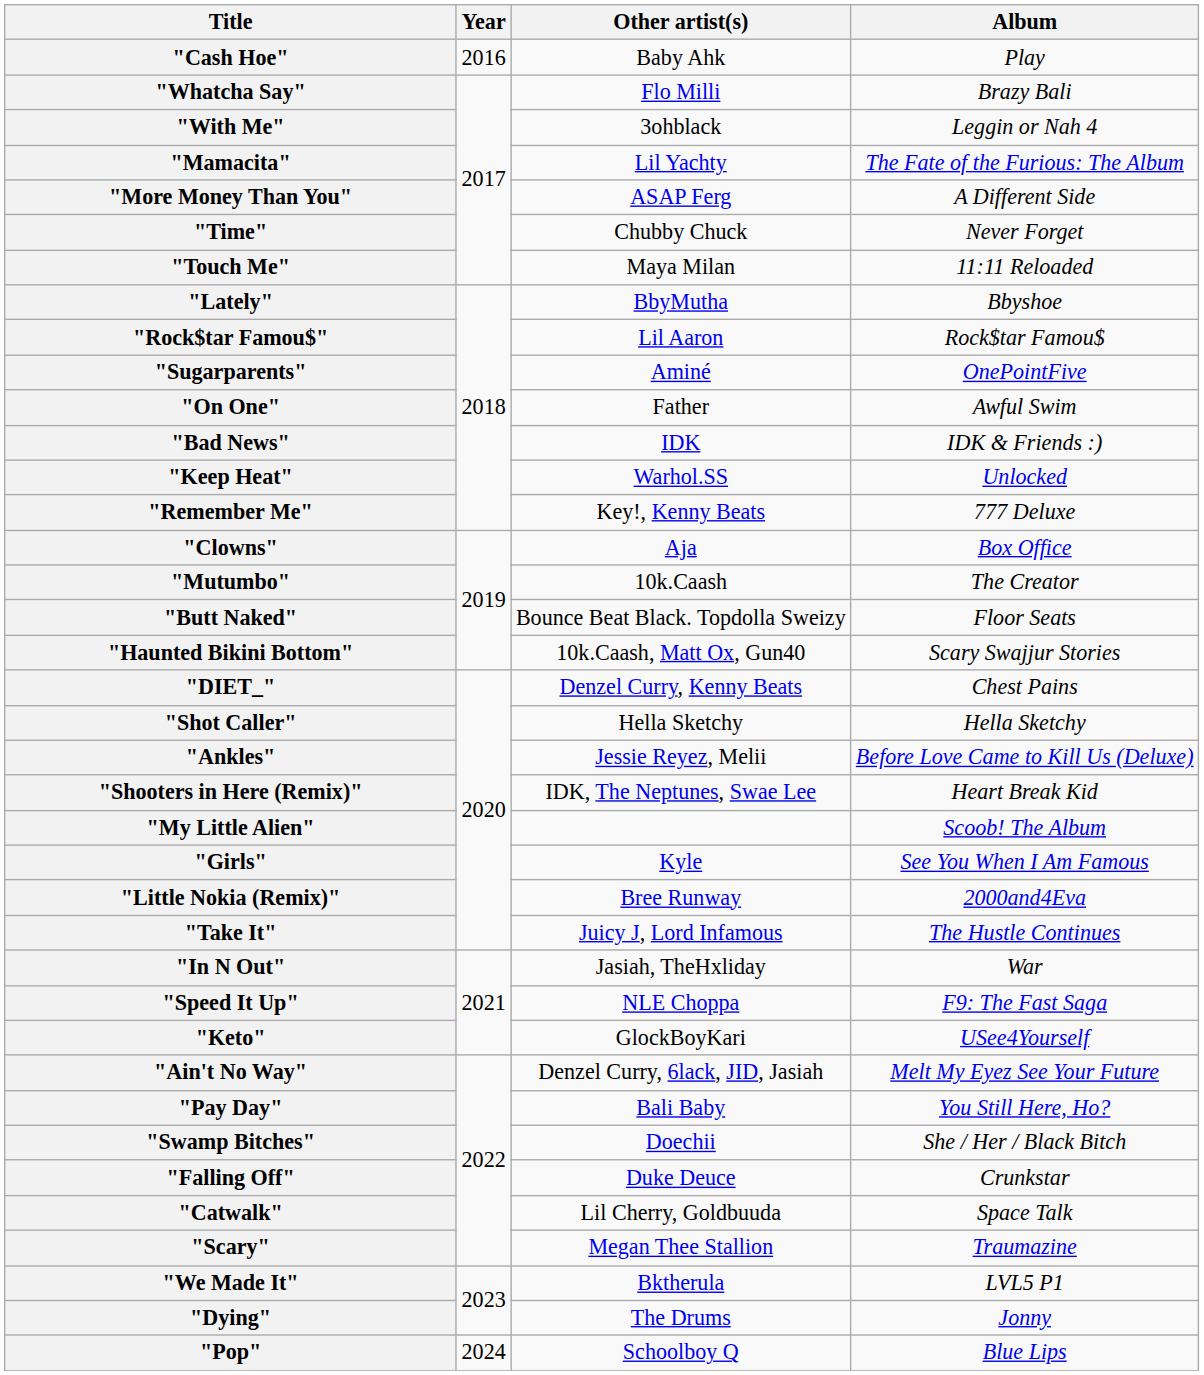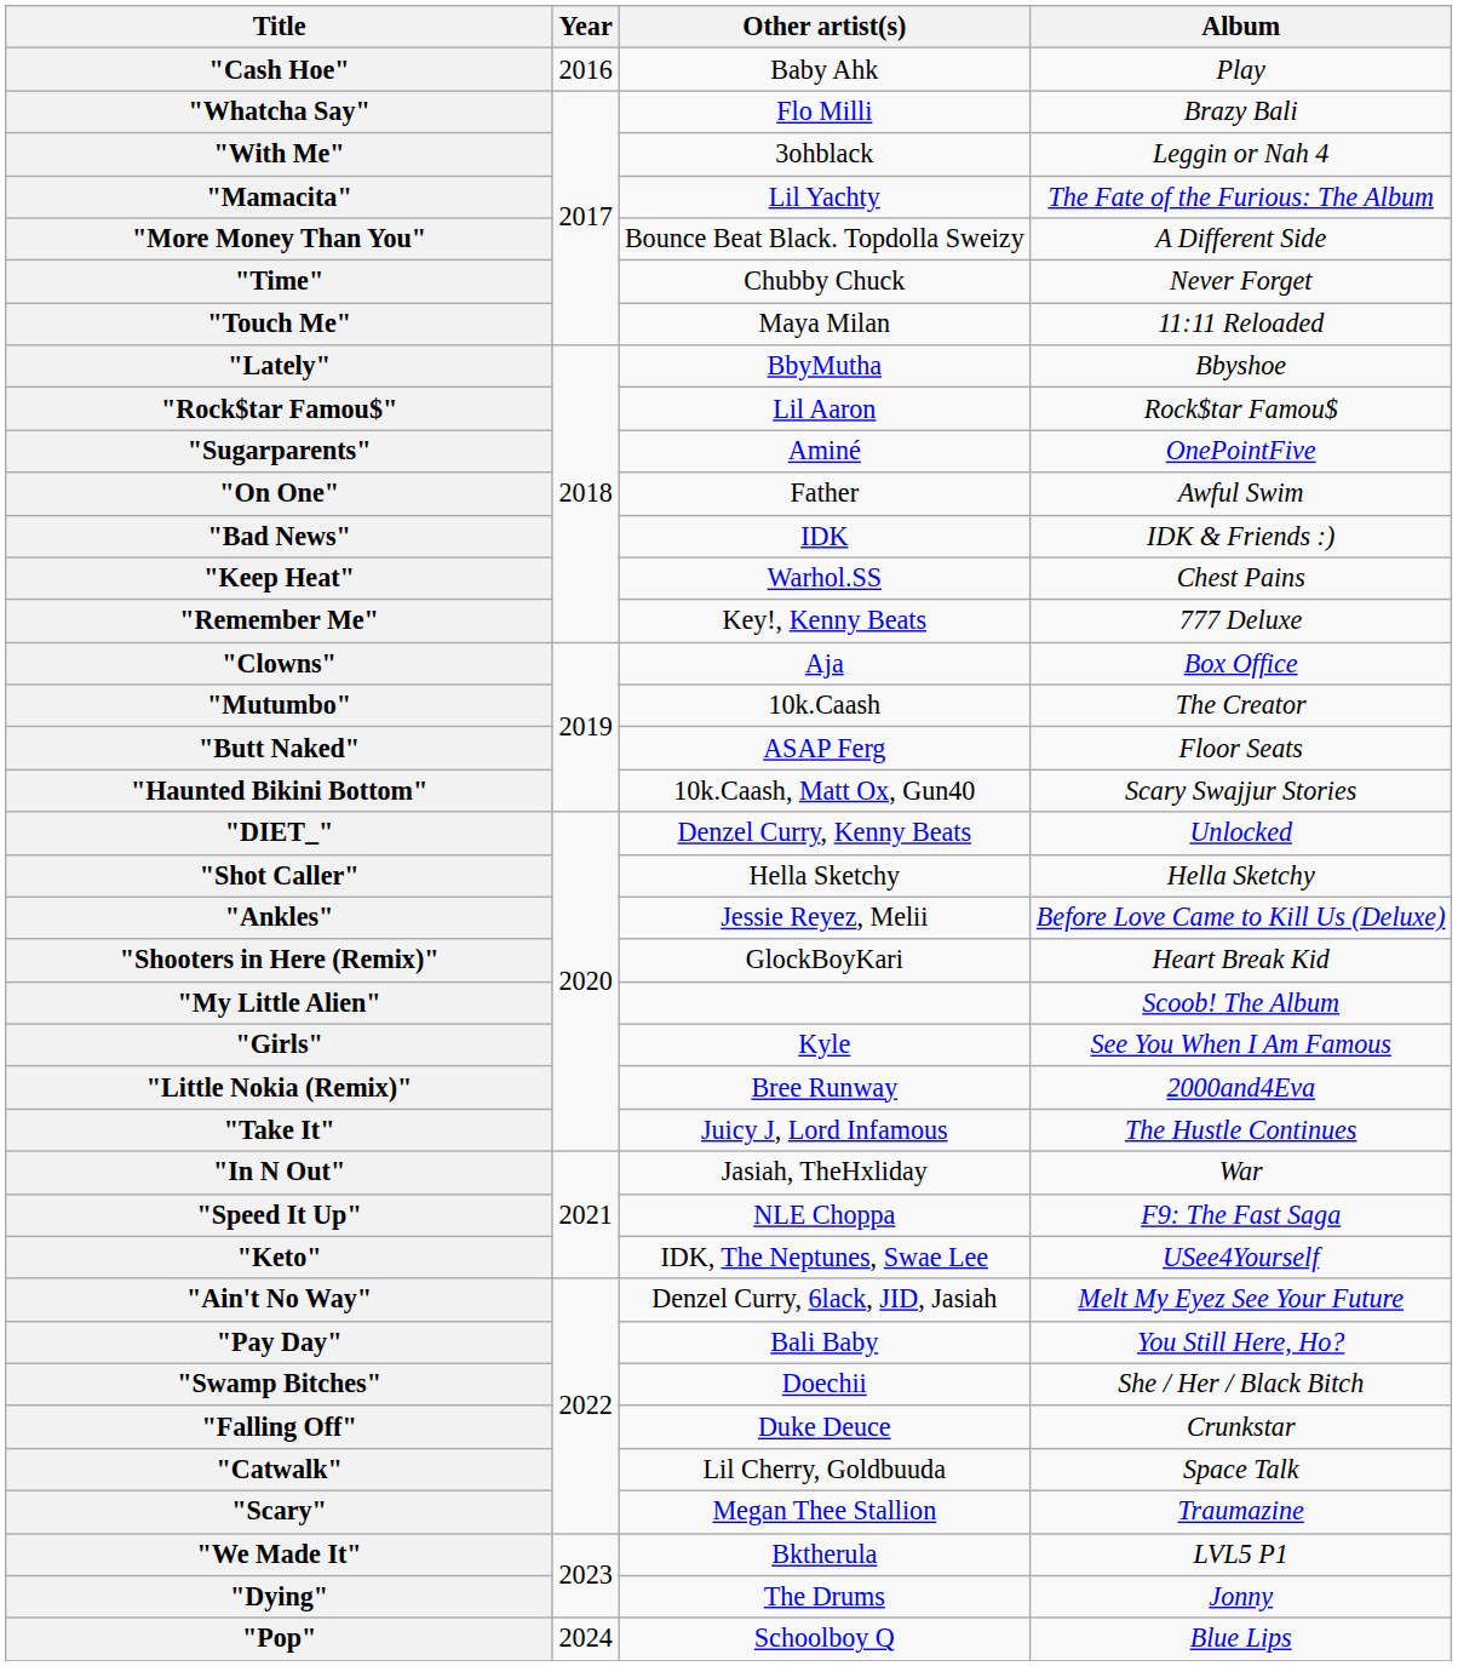"More Money Than You" | Other artist(s): ASAP Ferg -> Bounce Beat Black. Topdolla Sweizy
"Keep Heat" | Album: Unlocked -> Chest Pains
"Butt Naked" | Other artist(s): Bounce Beat Black. Topdolla Sweizy -> ASAP Ferg
"DIET_" | Album: Chest Pains -> Unlocked
"Shooters in Here (Remix)" | Other artist(s): IDK, The Neptunes, Swae Lee -> GlockBoyKari
"Keto" | Other artist(s): GlockBoyKari -> IDK, The Neptunes, Swae Lee
